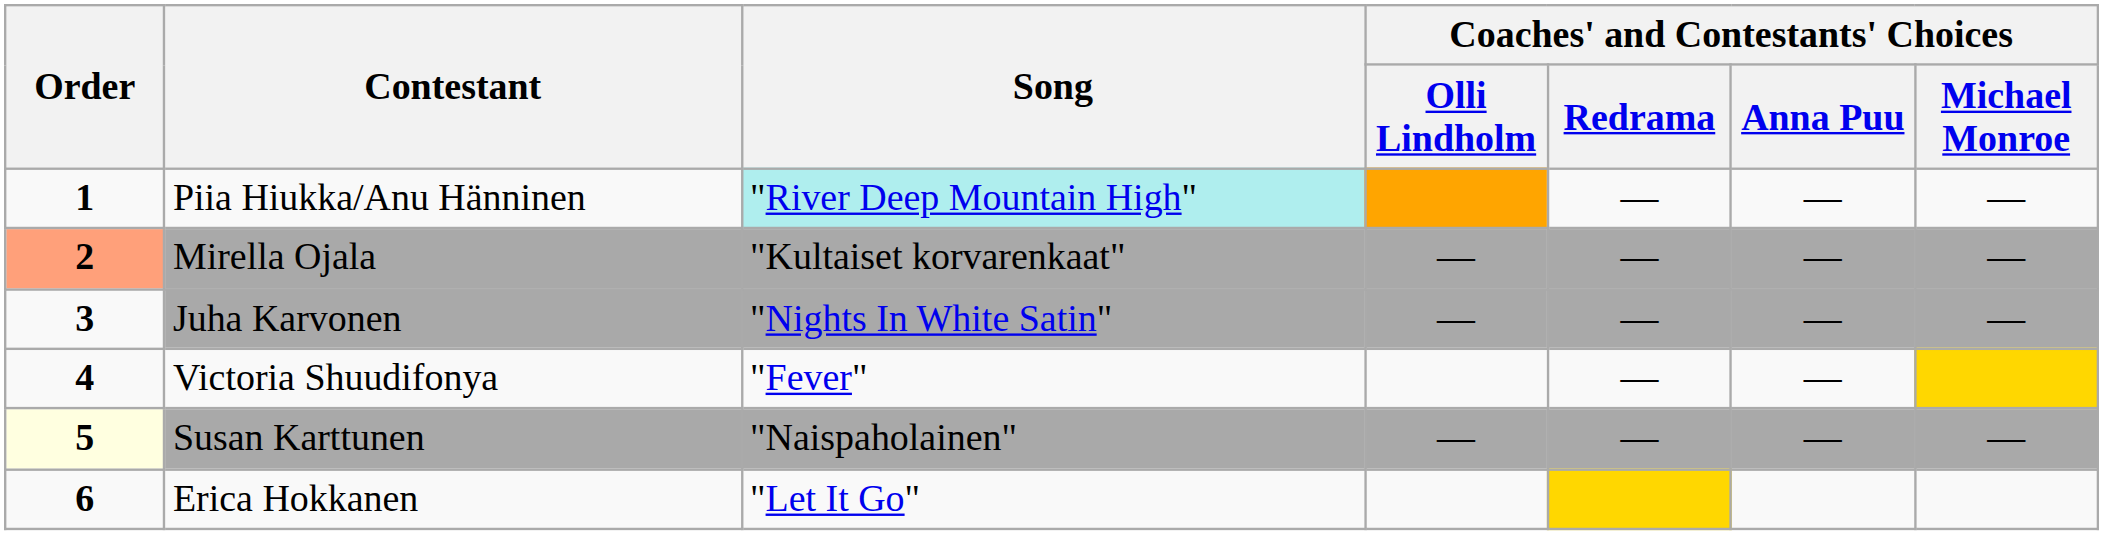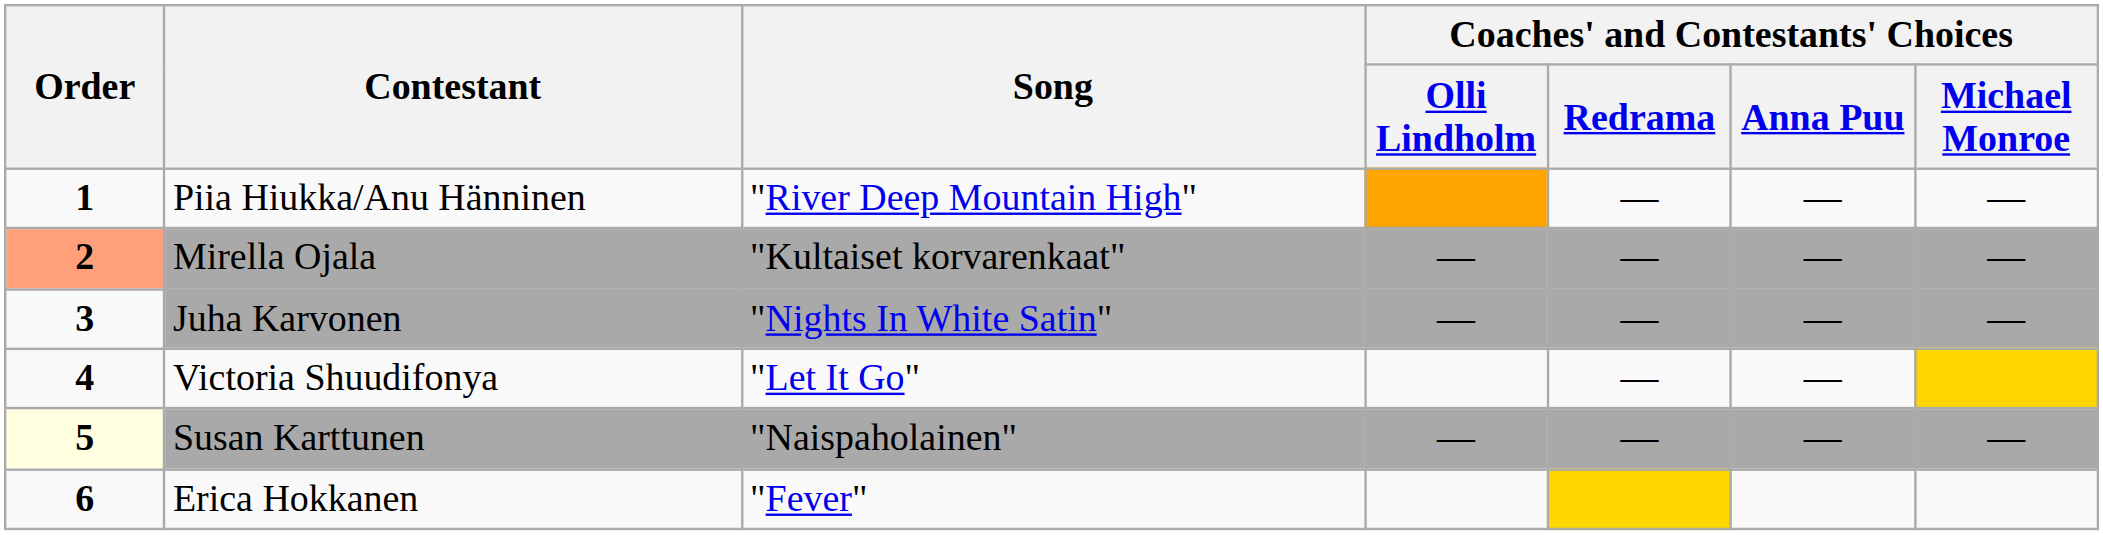Piia Hiukka/Anu Hänninen | Song: paleturquoise background -> no background
Victoria Shuudifonya | Song: "Fever" -> "Let It Go"
Erica Hokkanen | Song: "Let It Go" -> "Fever"
